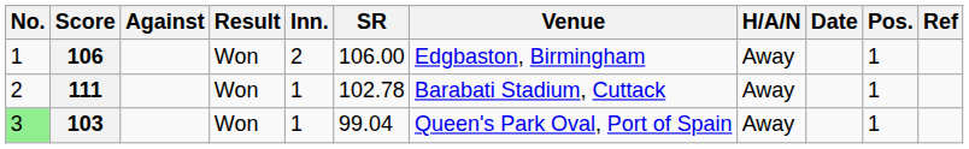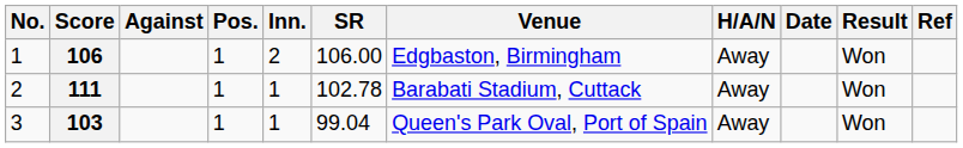columns swapped: Pos. <-> Result
103 | No.: lightgreen background -> no background
